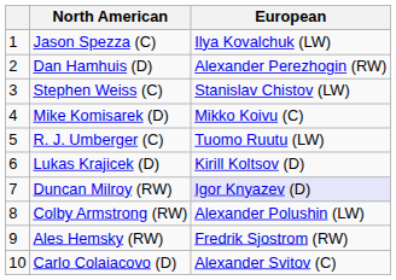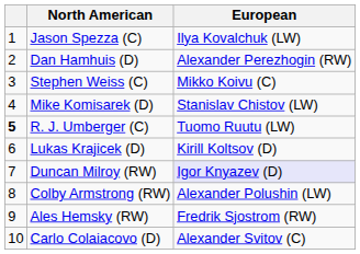Stephen Weiss (C) | European: Stanislav Chistov (LW) -> Mikko Koivu (C)
Mike Komisarek (D) | European: Mikko Koivu (C) -> Stanislav Chistov (LW)
R. J. Umberger (C) | column 1: normal -> bold
